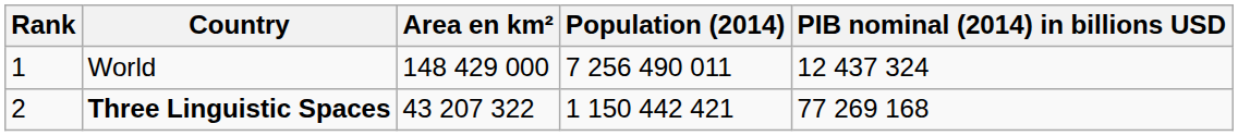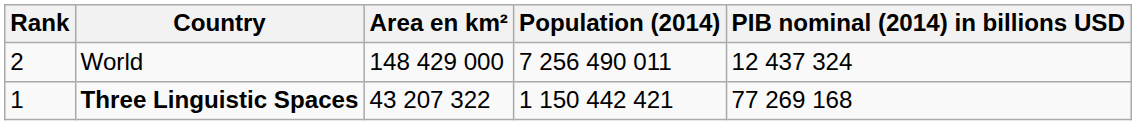World | Rank: 1 -> 2
Three Linguistic Spaces | Rank: 2 -> 1
